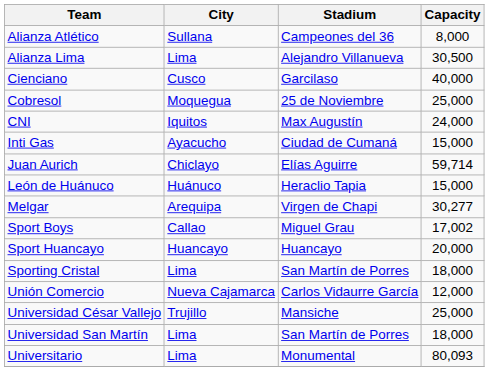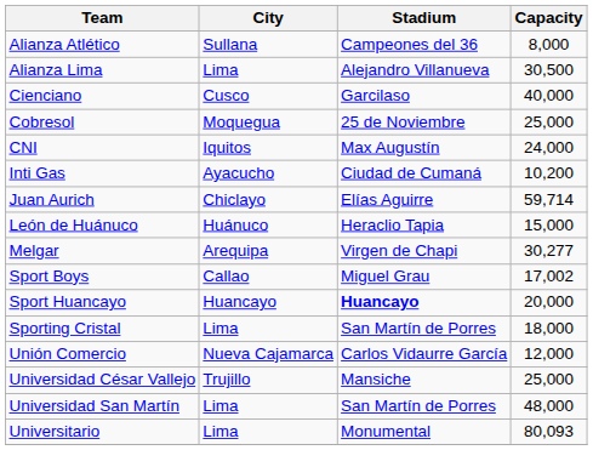Inti Gas | Capacity: 15,000 -> 10,200
Sport Huancayo | Stadium: normal -> bold
Universidad San Martín | Capacity: 18,000 -> 48,000
